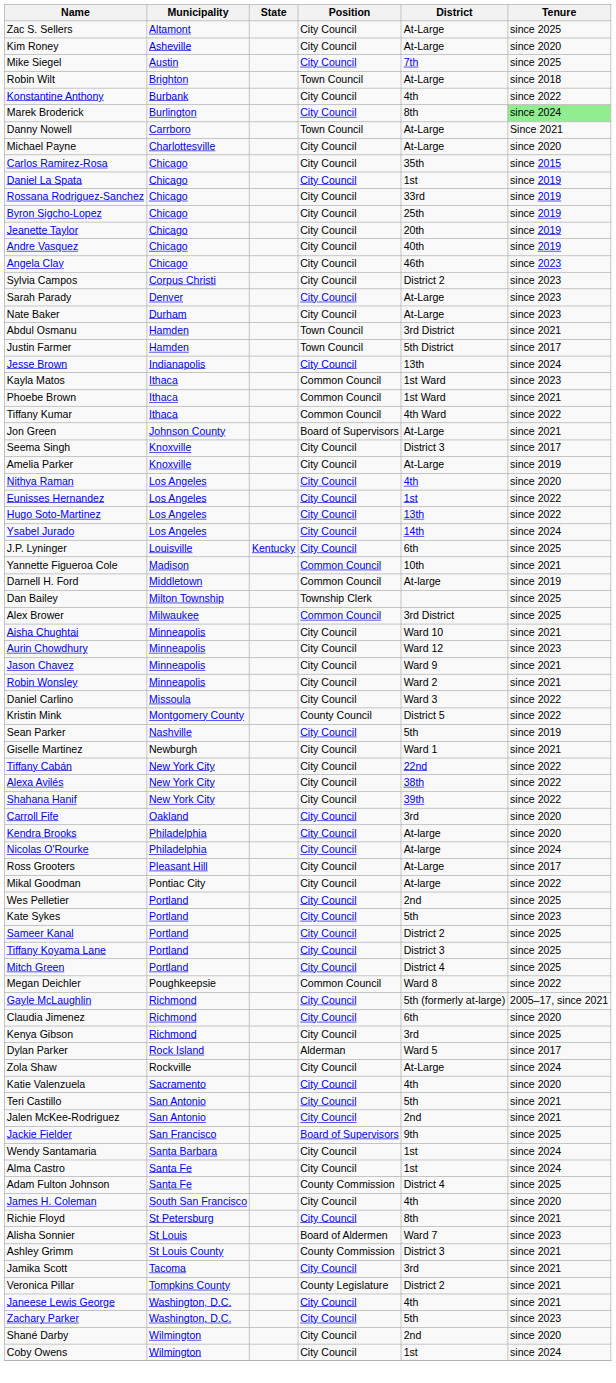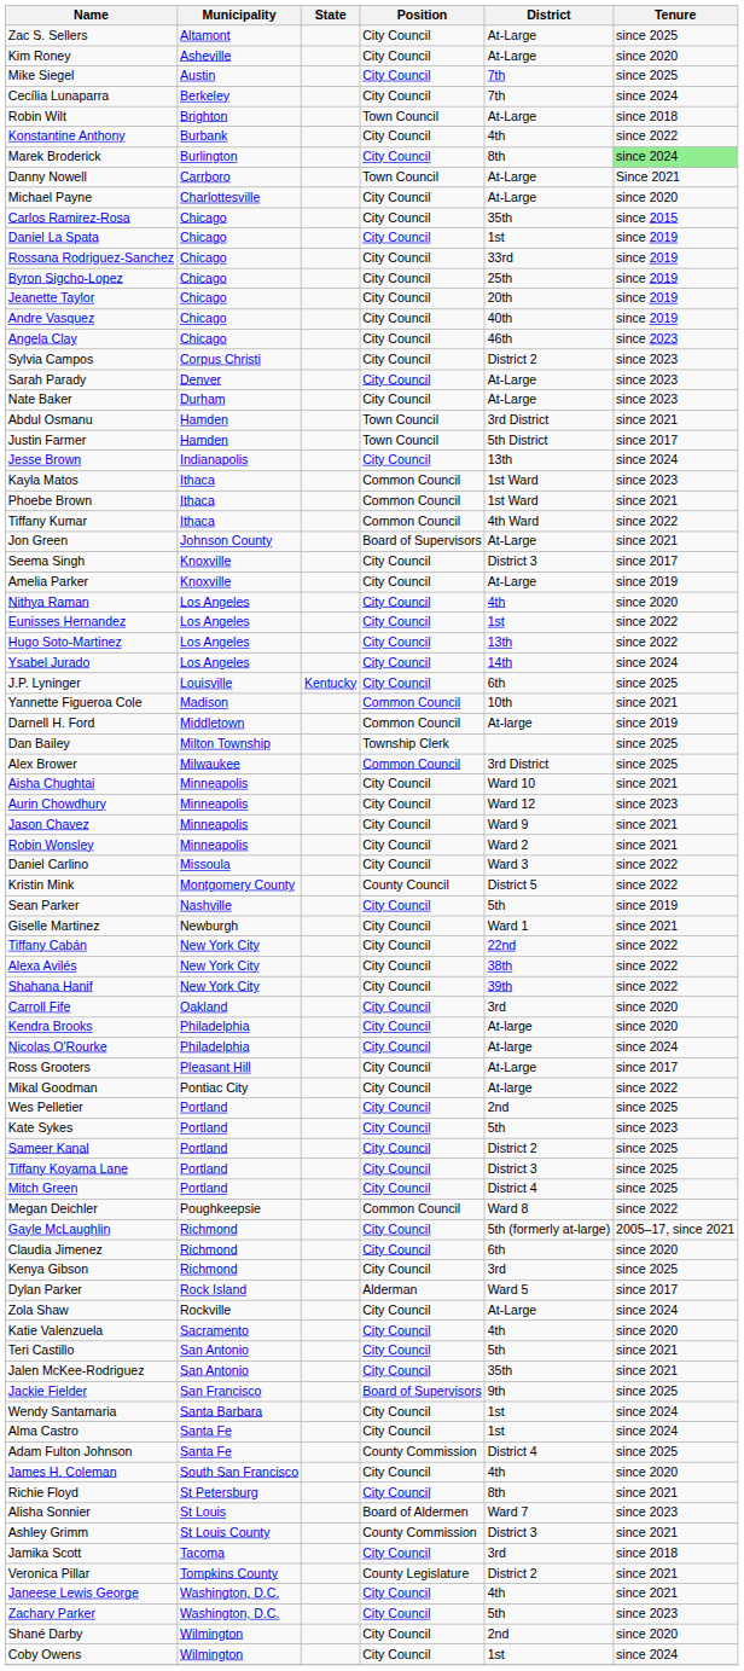+ row: Cecília Lunaparra | Berkeley | City Council | 7th | since 2024
Jalen McKee-Rodriguez | District: 2nd -> 35th
Jamika Scott | Tenure: since 2021 -> since 2018
